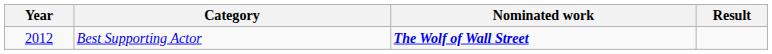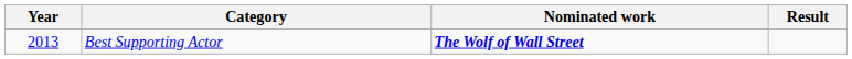Best Supporting Actor | Year: 2012 -> 2013
